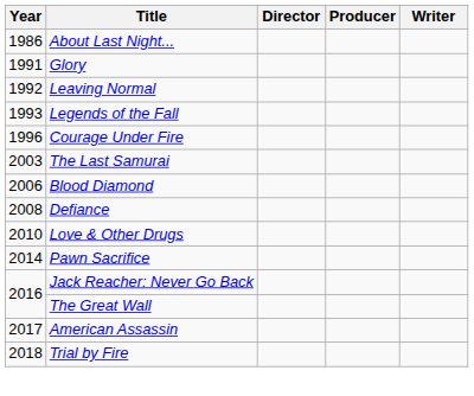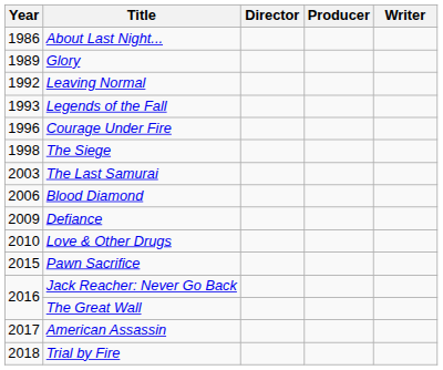Glory | Year: 1991 -> 1989
+ row: 1998 | The Siege
Defiance | Year: 2008 -> 2009
Pawn Sacrifice | Year: 2014 -> 2015
